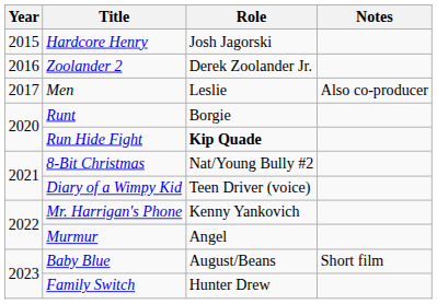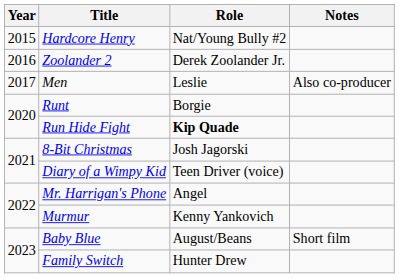Hardcore Henry | Role: Josh Jagorski -> Nat/Young Bully #2
8-Bit Christmas | Role: Nat/Young Bully #2 -> Josh Jagorski
Mr. Harrigan's Phone | Role: Kenny Yankovich -> Angel
Murmur | Role: Angel -> Kenny Yankovich
